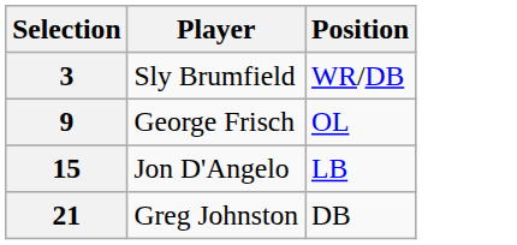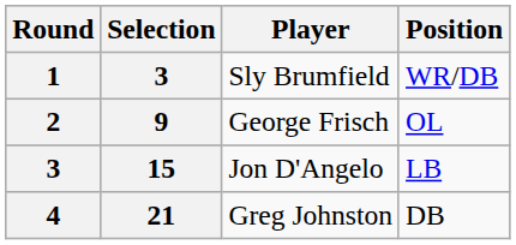+ column: Round | 1 | 2 | 3 | 4
